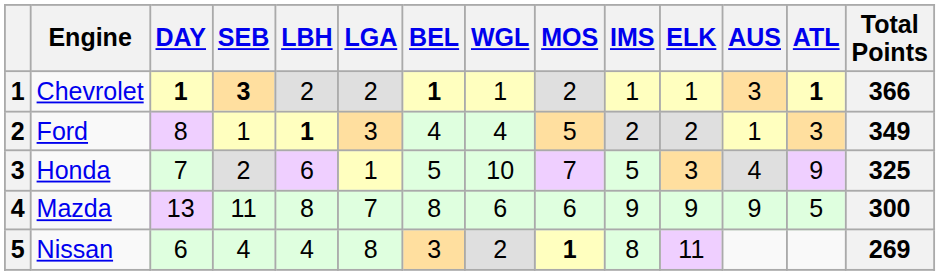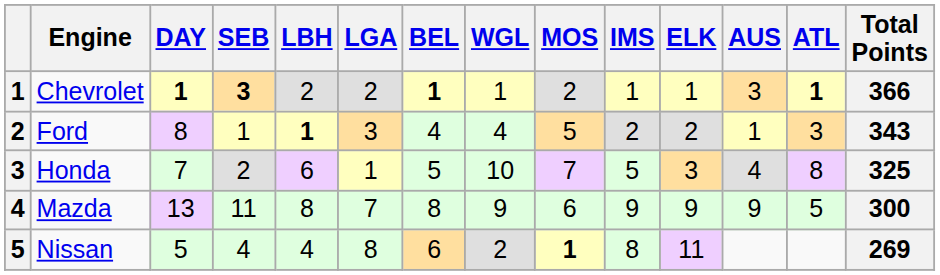Ford | Total Points: 349 -> 343
Honda | ATL: 9 -> 8
Mazda | WGL: 6 -> 9
Nissan | DAY: 6 -> 5
Nissan | BEL: 3 -> 6
